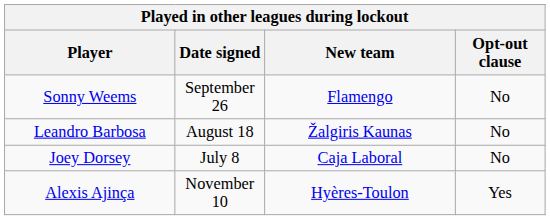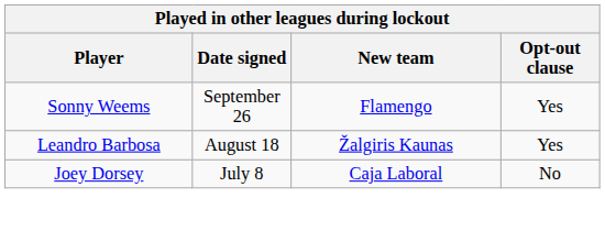Sonny Weems | Opt-out clause: No -> Yes
Leandro Barbosa | Opt-out clause: No -> Yes
- row: Alexis Ajinça | November 10 | Hyères-Toulon | Yes
